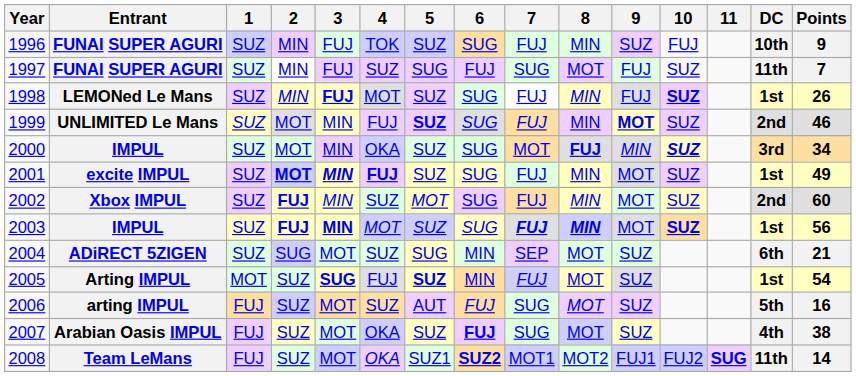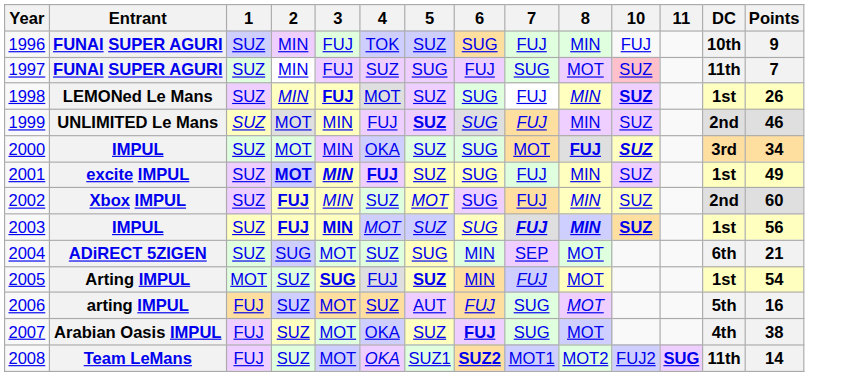- column: 9 | SUZ | FUJ | FUJ | MOT | MIN | MOT | MOT | MOT | SUZ | SUZ | SUZ | SUZ | FUJ1
1997 | 10: no background -> pink background
